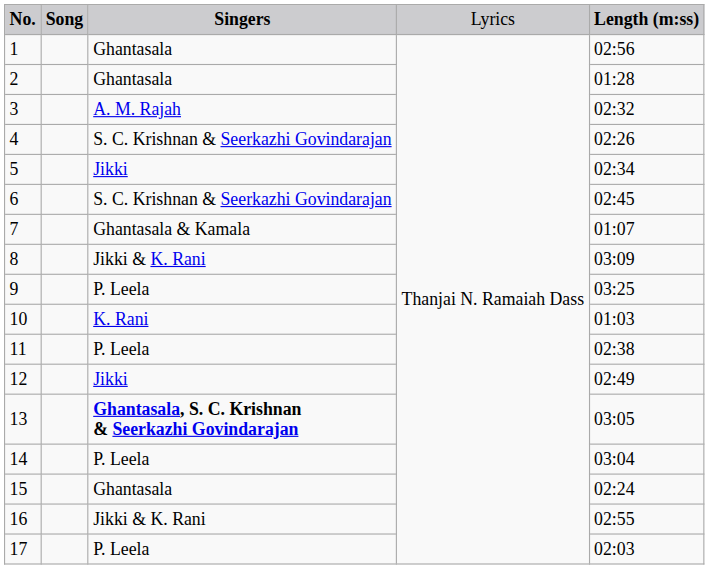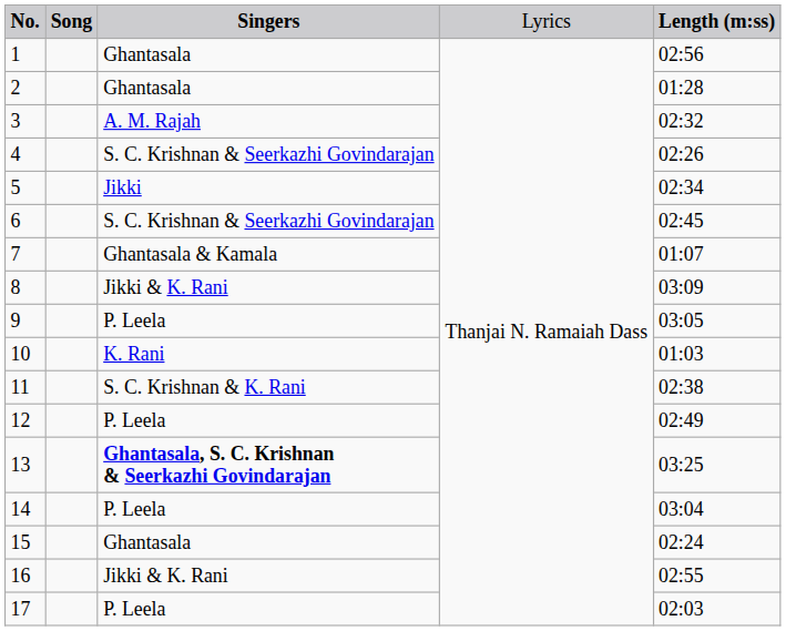9 | column 5: 03:25 -> 03:05
11 | column 3: P. Leela -> S. C. Krishnan & K. Rani
12 | column 3: Jikki -> P. Leela
13 | column 5: 03:05 -> 03:25
